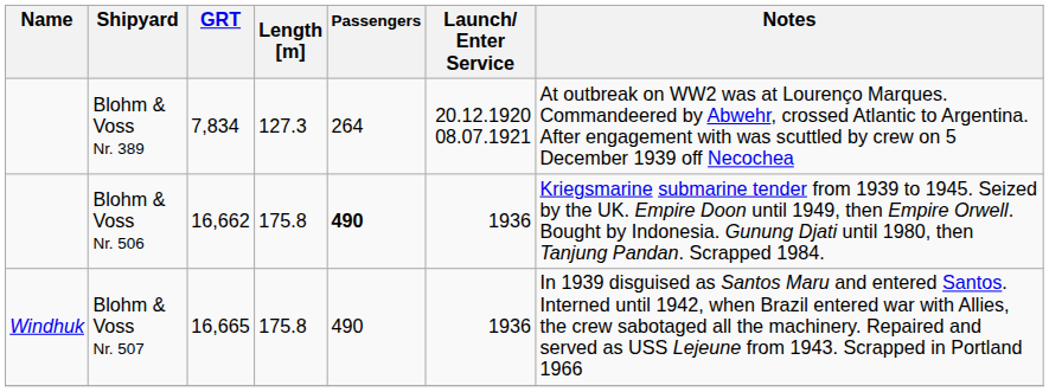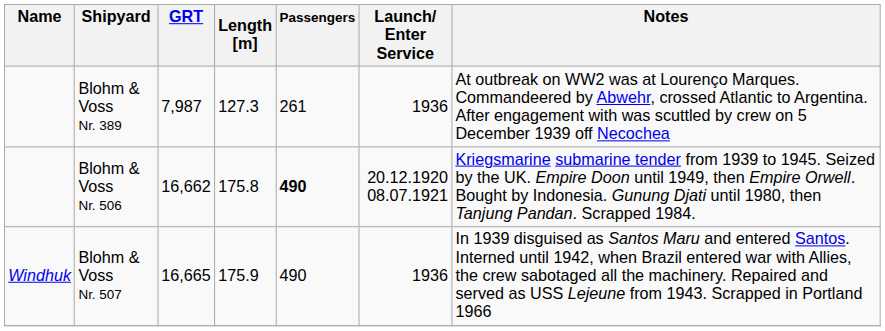Blohm & Voss Nr. 389 | GRT: 7,834 -> 7,987
Blohm & Voss Nr. 389 | Passengers: 264 -> 261
Blohm & Voss Nr. 389 | Launch/ Enter Service: 20.12.1920 08.07.1921 -> 1936
Blohm & Voss Nr. 506 | Launch/ Enter Service: 1936 -> 20.12.1920 08.07.1921
Blohm & Voss Nr. 507 | Length [m]: 175.8 -> 175.9
